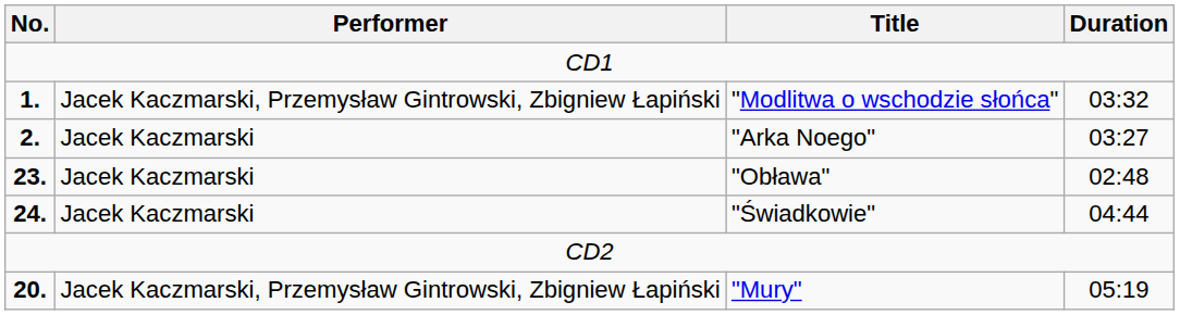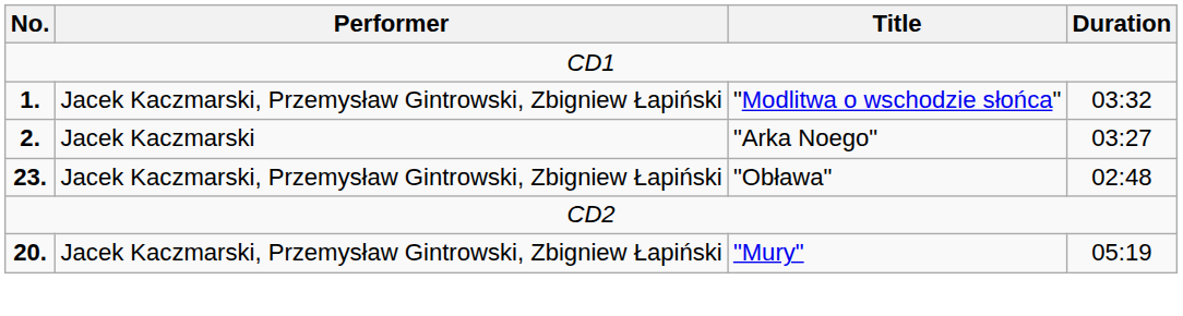"Obława" | Performer: Jacek Kaczmarski -> Jacek Kaczmarski, Przemysław Gintrowski, Zbigniew Łapiński
- row: 24. | Jacek Kaczmarski | "Świadkowie" | 04:44
